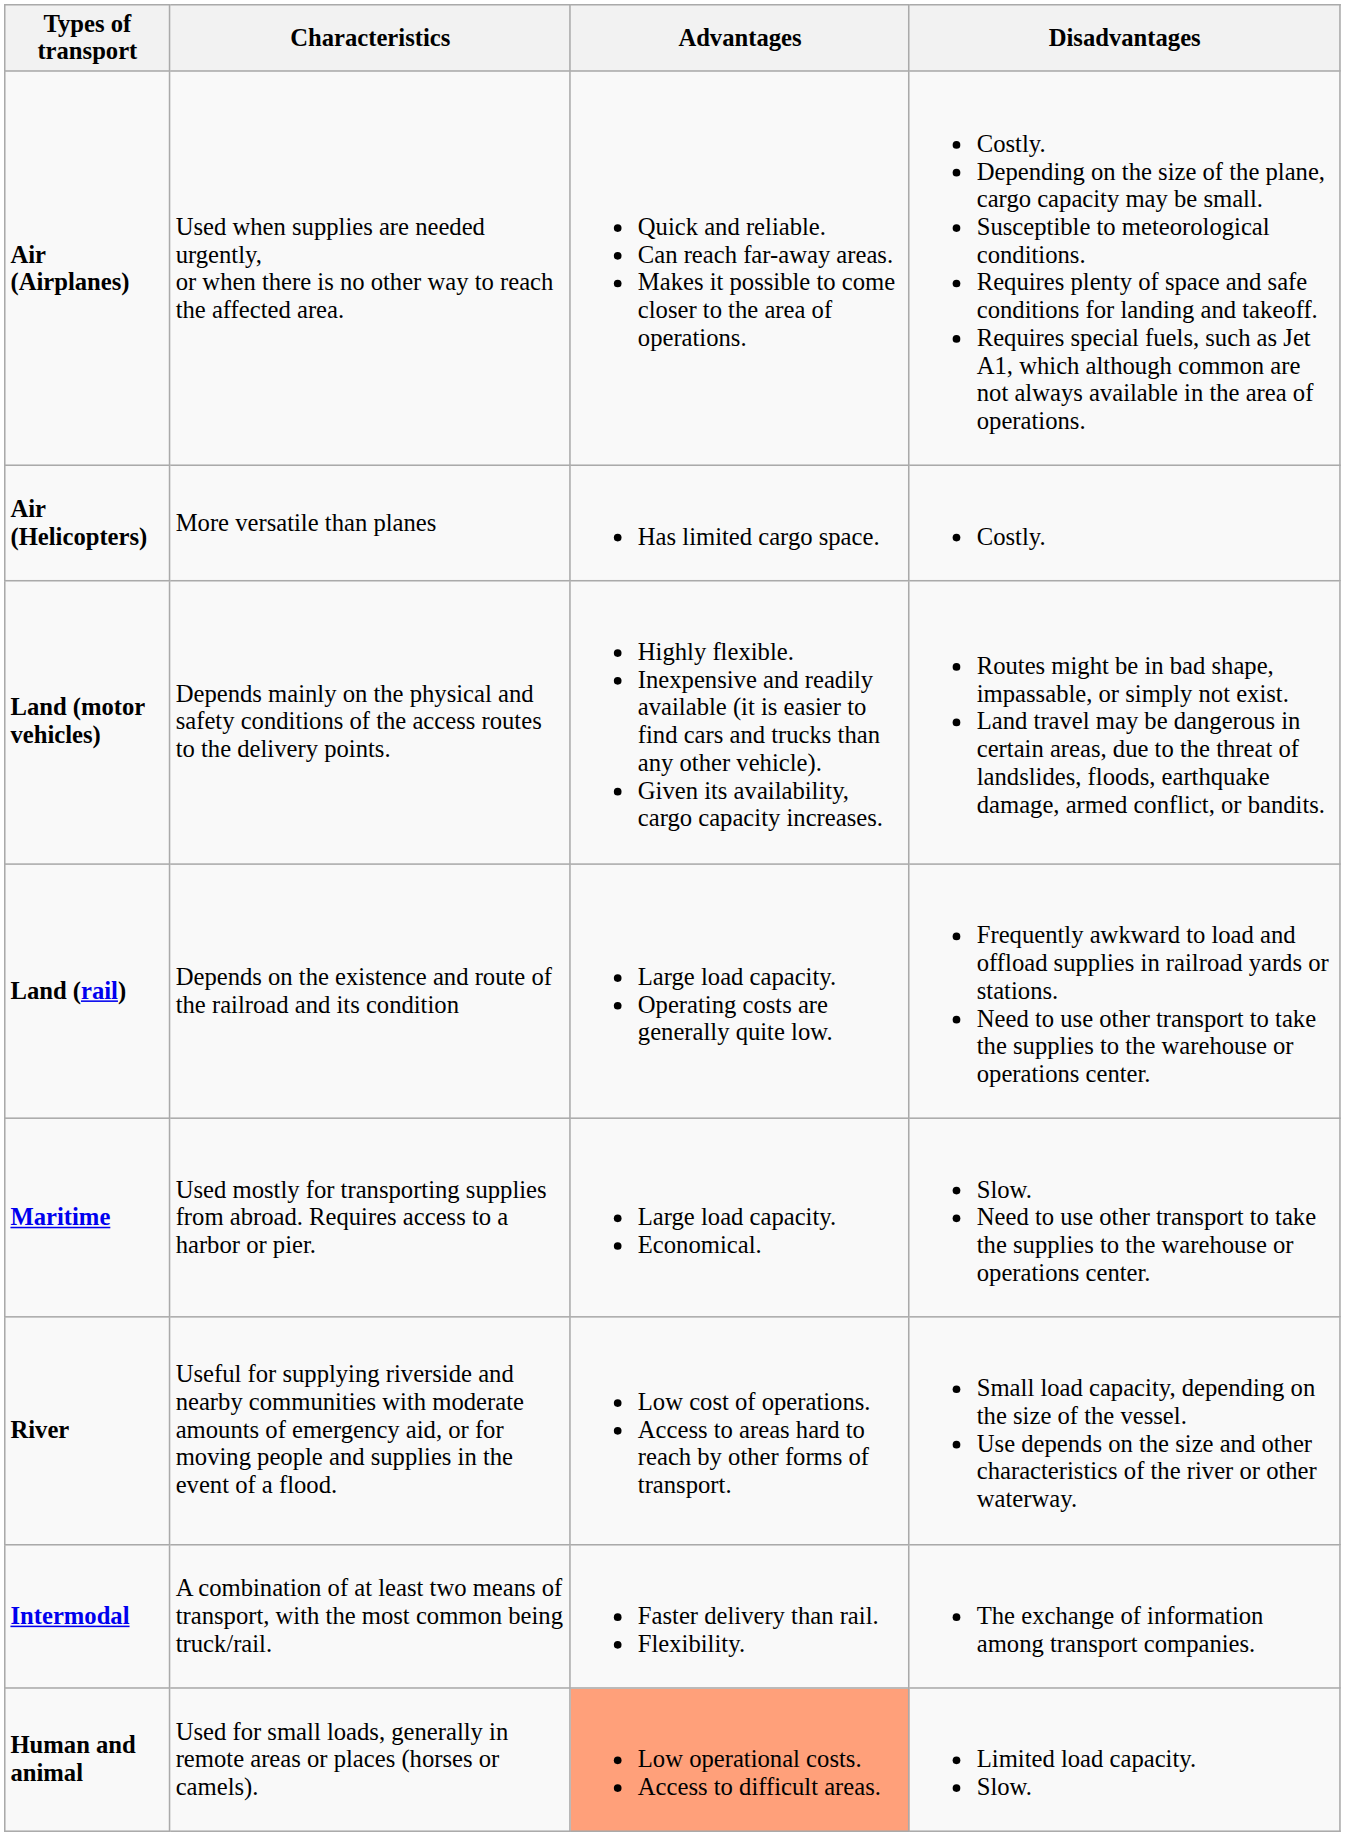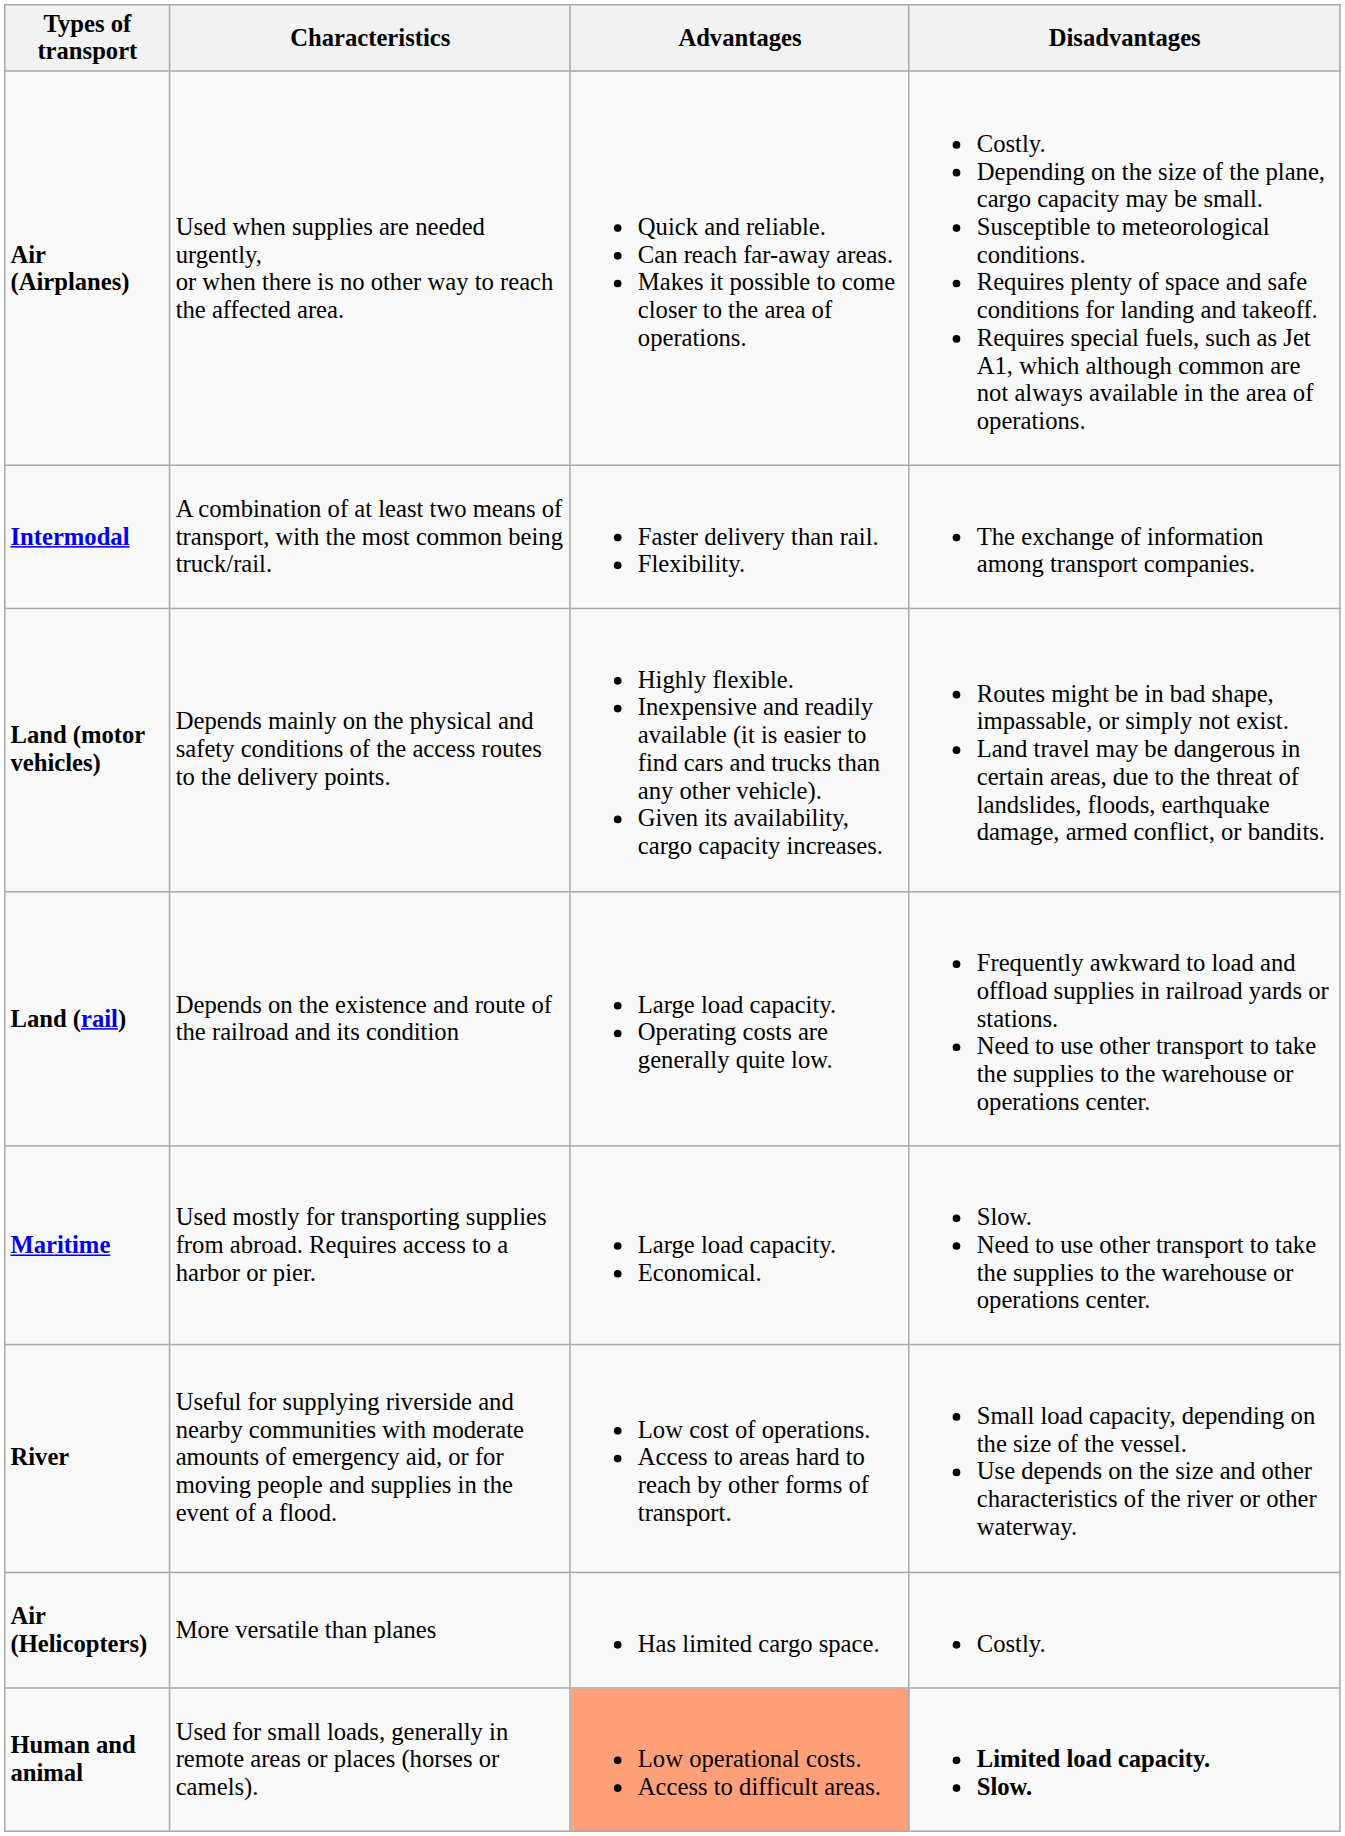rows swapped: Air (Helicopters) <-> Intermodal
Human and animal | Disadvantages: normal -> bold
